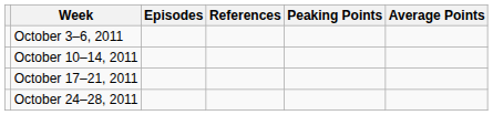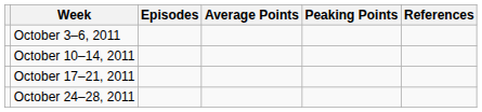columns swapped: Average Points <-> References
